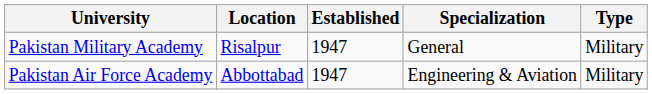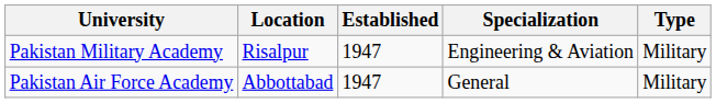Pakistan Military Academy | Specialization: General -> Engineering & Aviation
Pakistan Air Force Academy | Specialization: Engineering & Aviation -> General
